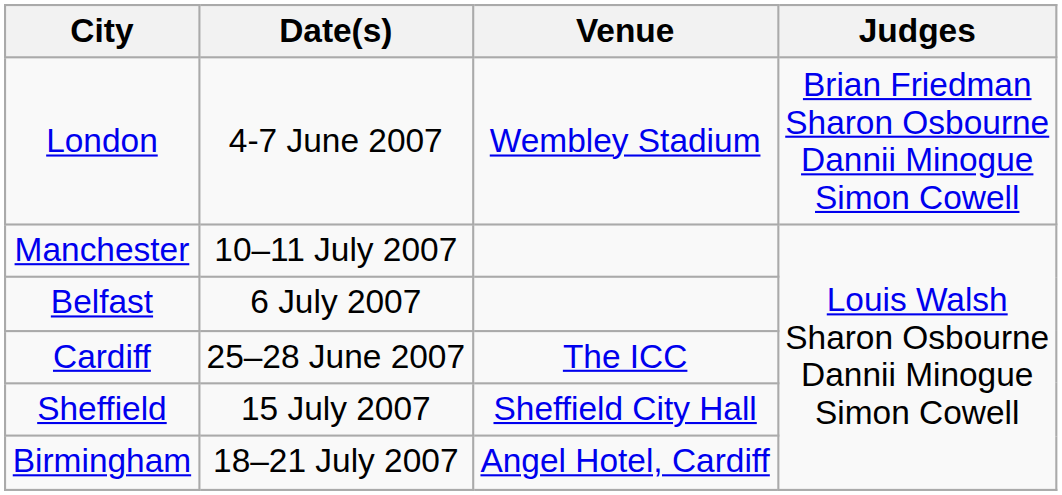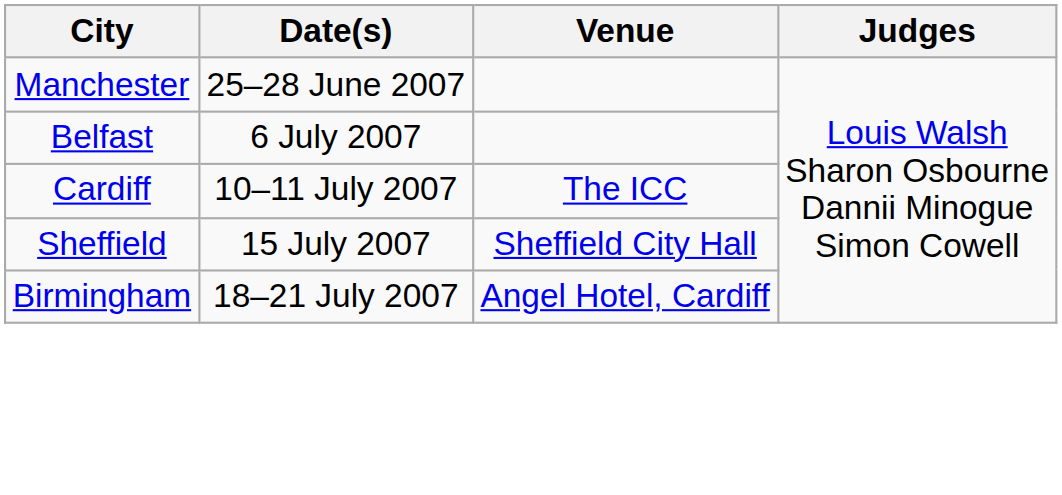- row: London | 4-7 June 2007 | Wembley Stadium | Brian Friedman Sharon Osbourne Dannii Minogue Simon Cowell
Manchester | Date(s): 10–11 July 2007 -> 25–28 June 2007
Cardiff | Date(s): 25–28 June 2007 -> 10–11 July 2007
